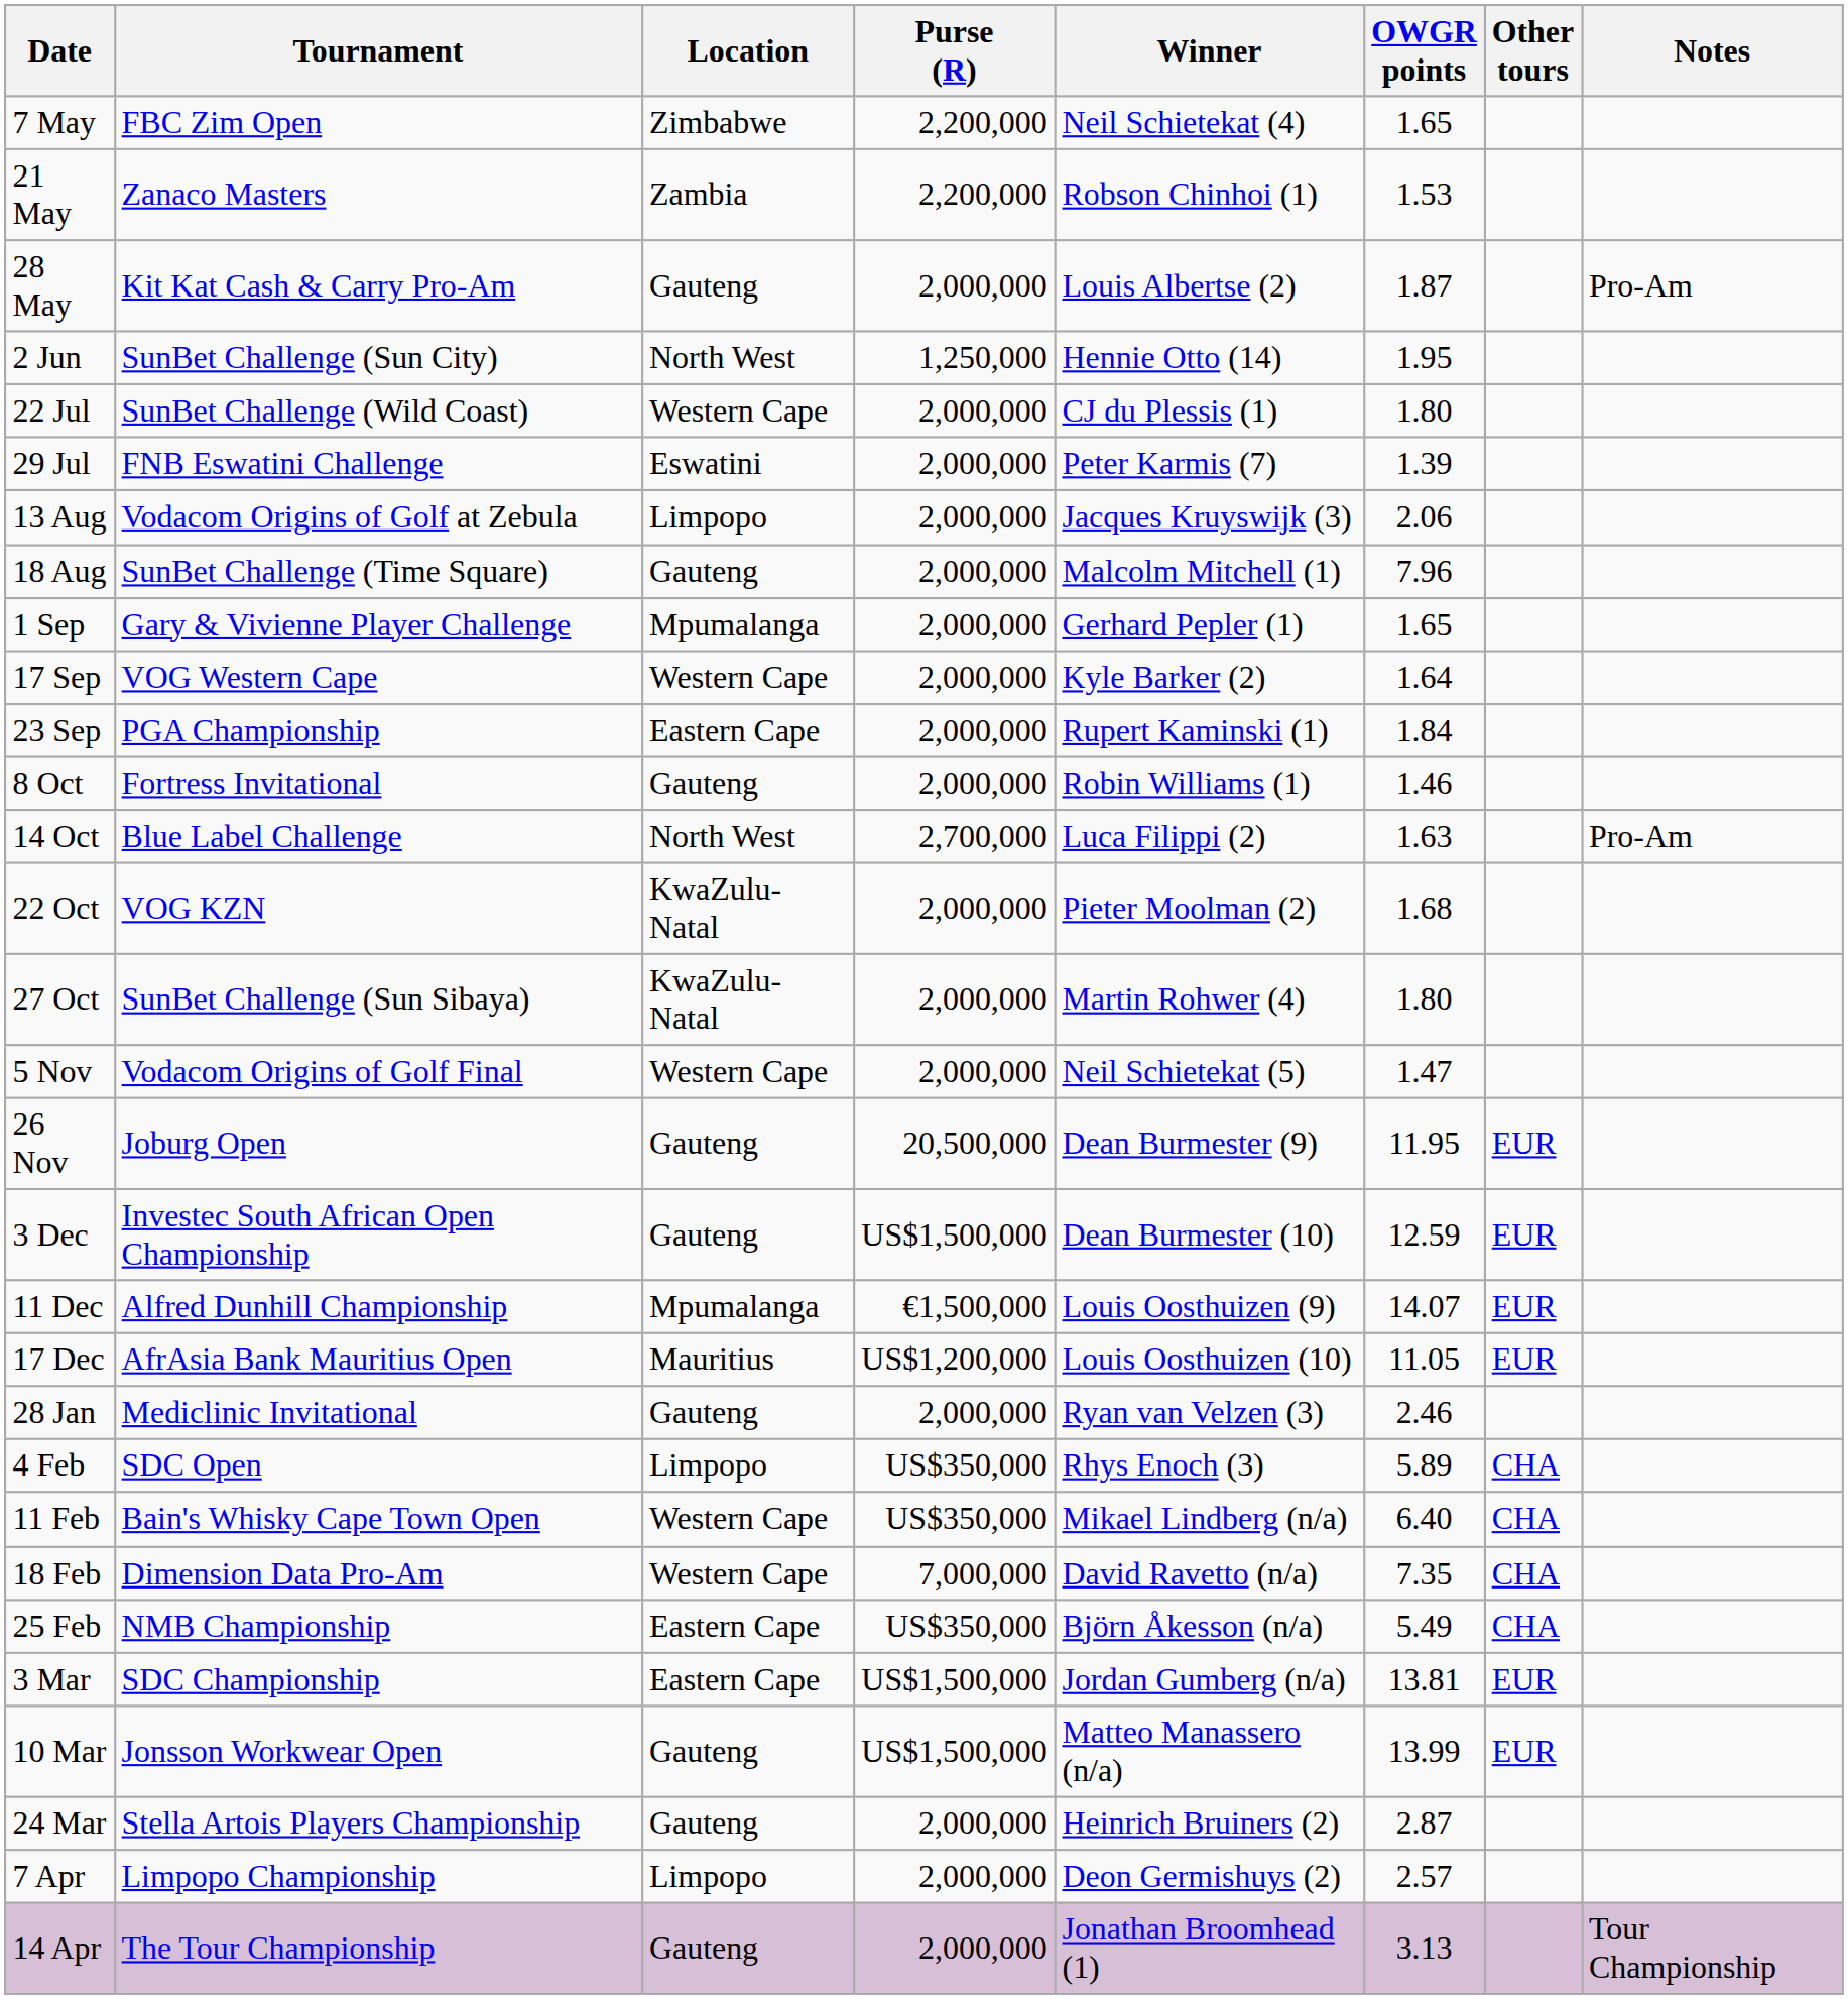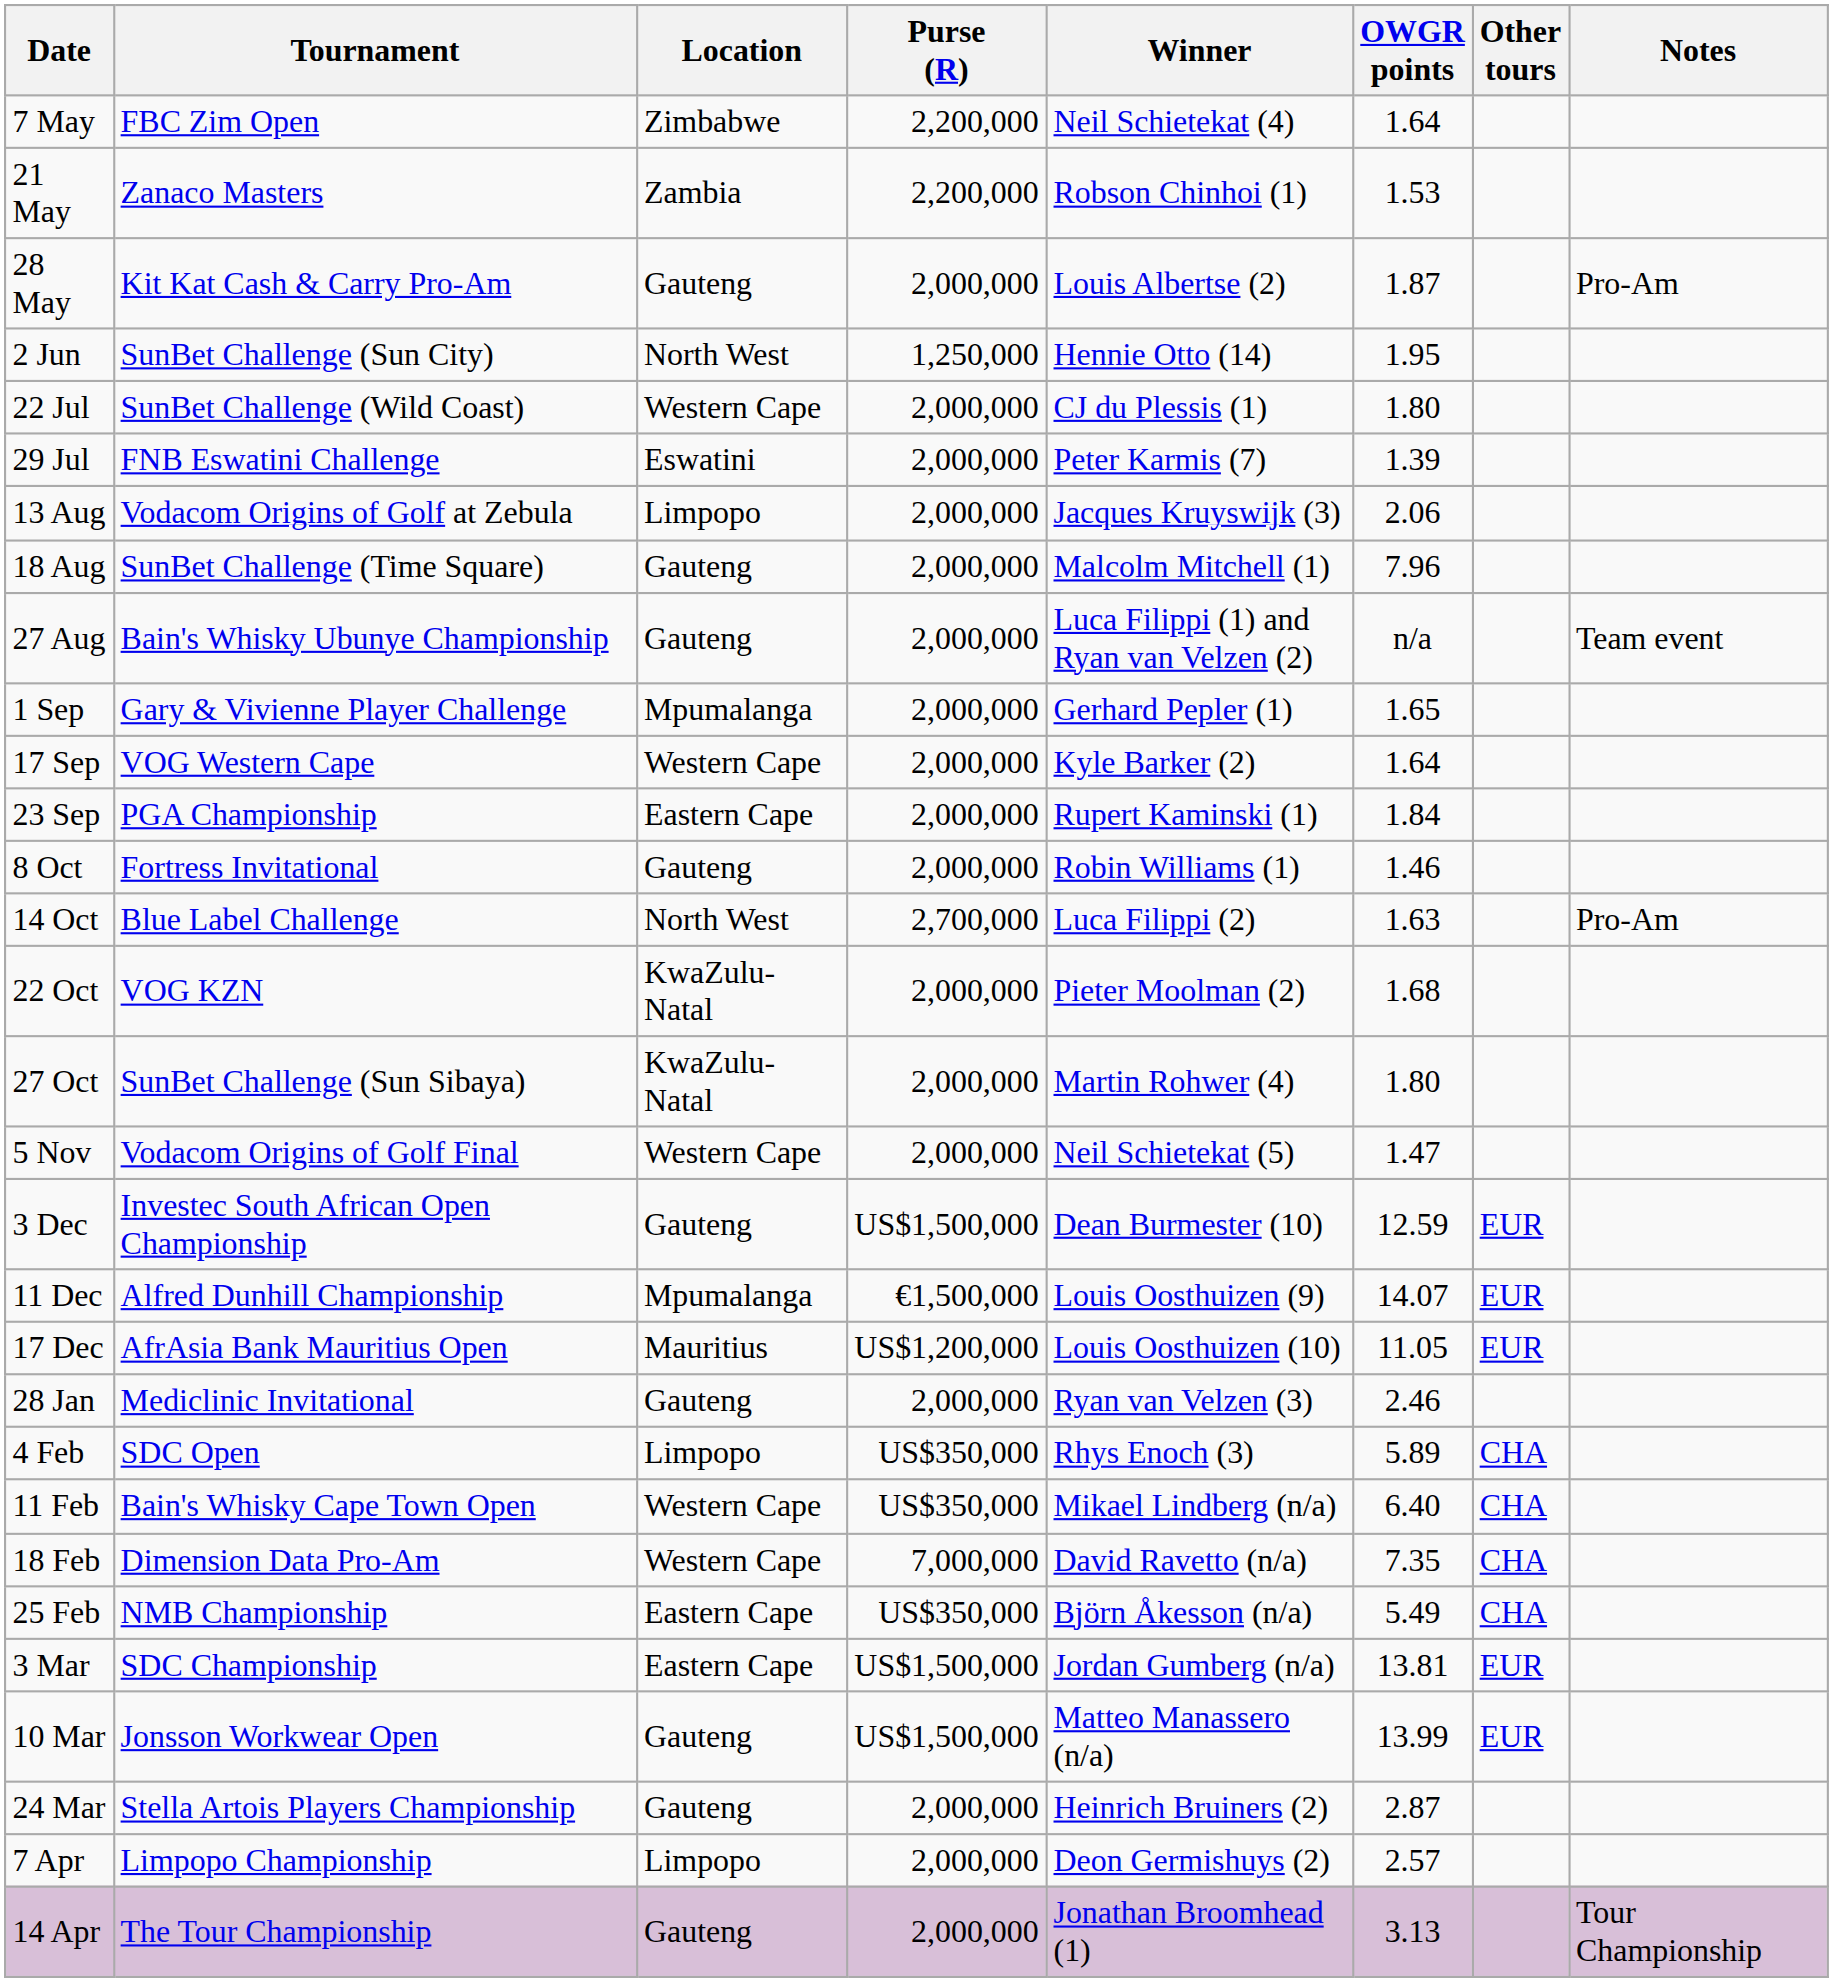7 May | OWGR points: 1.65 -> 1.64
+ row: 27 Aug | Bain's Whisky Ubunye Championship | Gauteng | 2,000,000 | Luca Filippi (1) and Ryan van Velzen (2) | n/a | Team event
- row: 26 Nov | Joburg Open | Gauteng | 20,500,000 | Dean Burmester (9) | 11.95 | EUR
